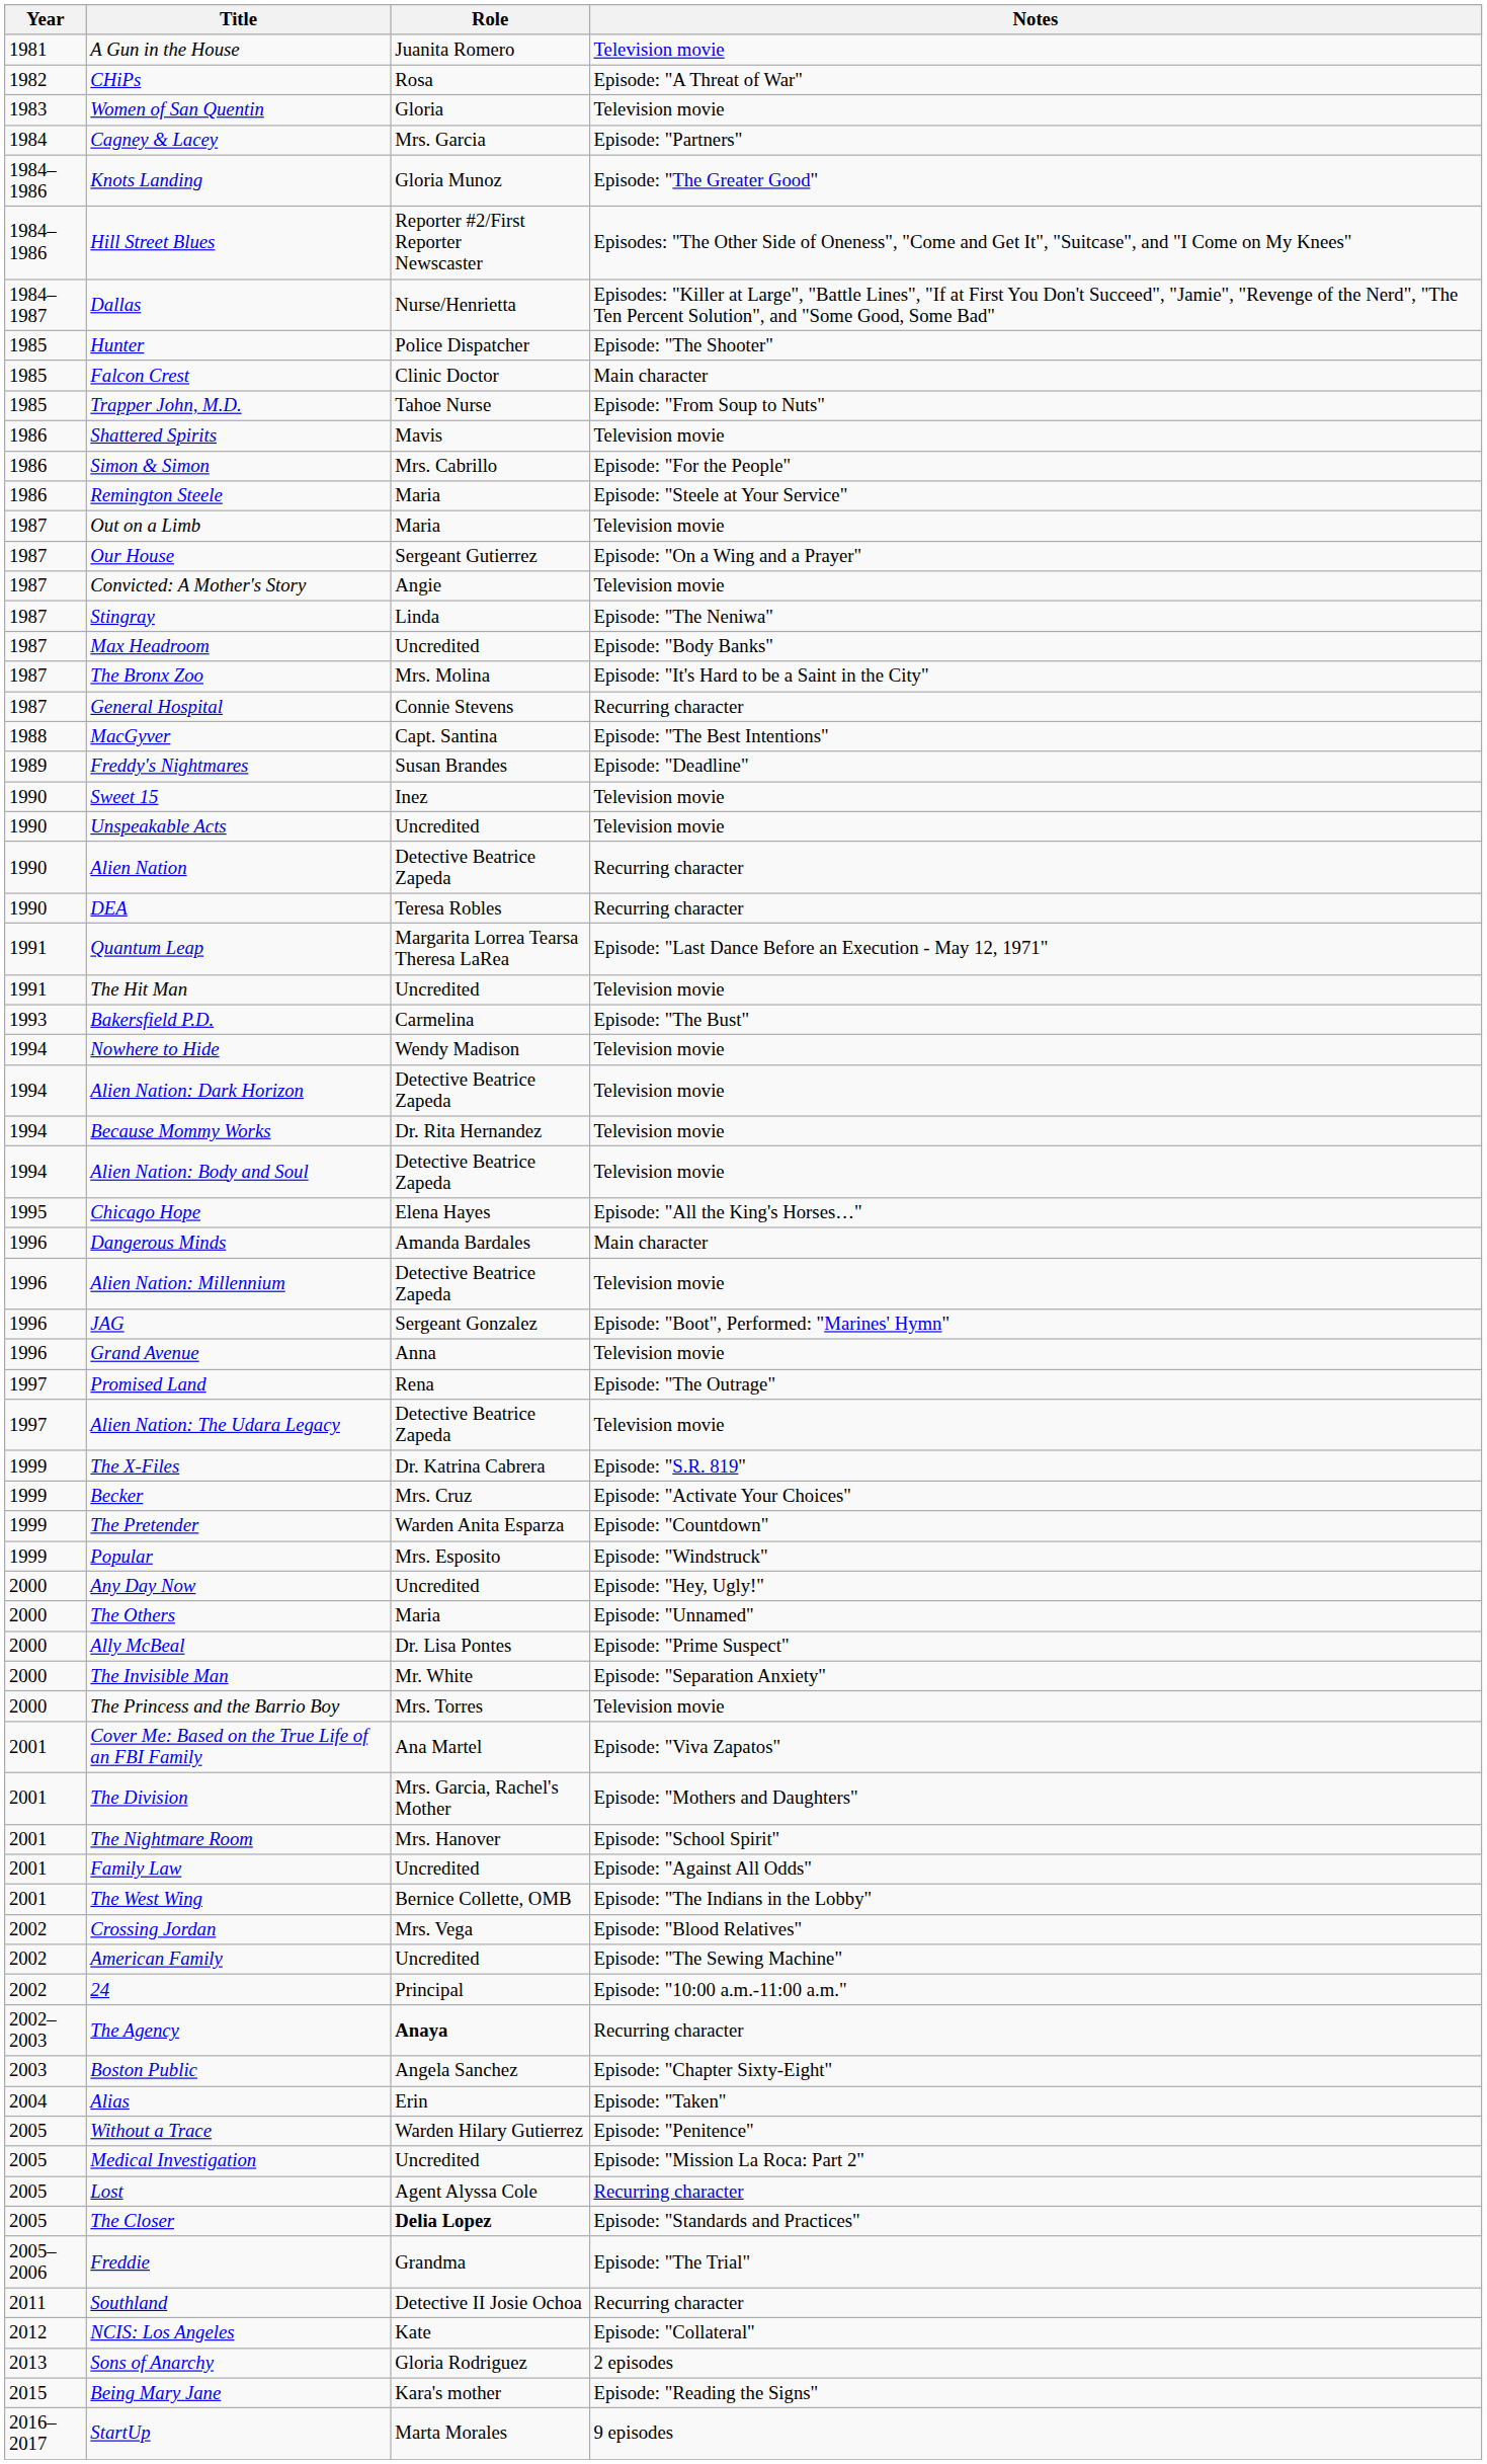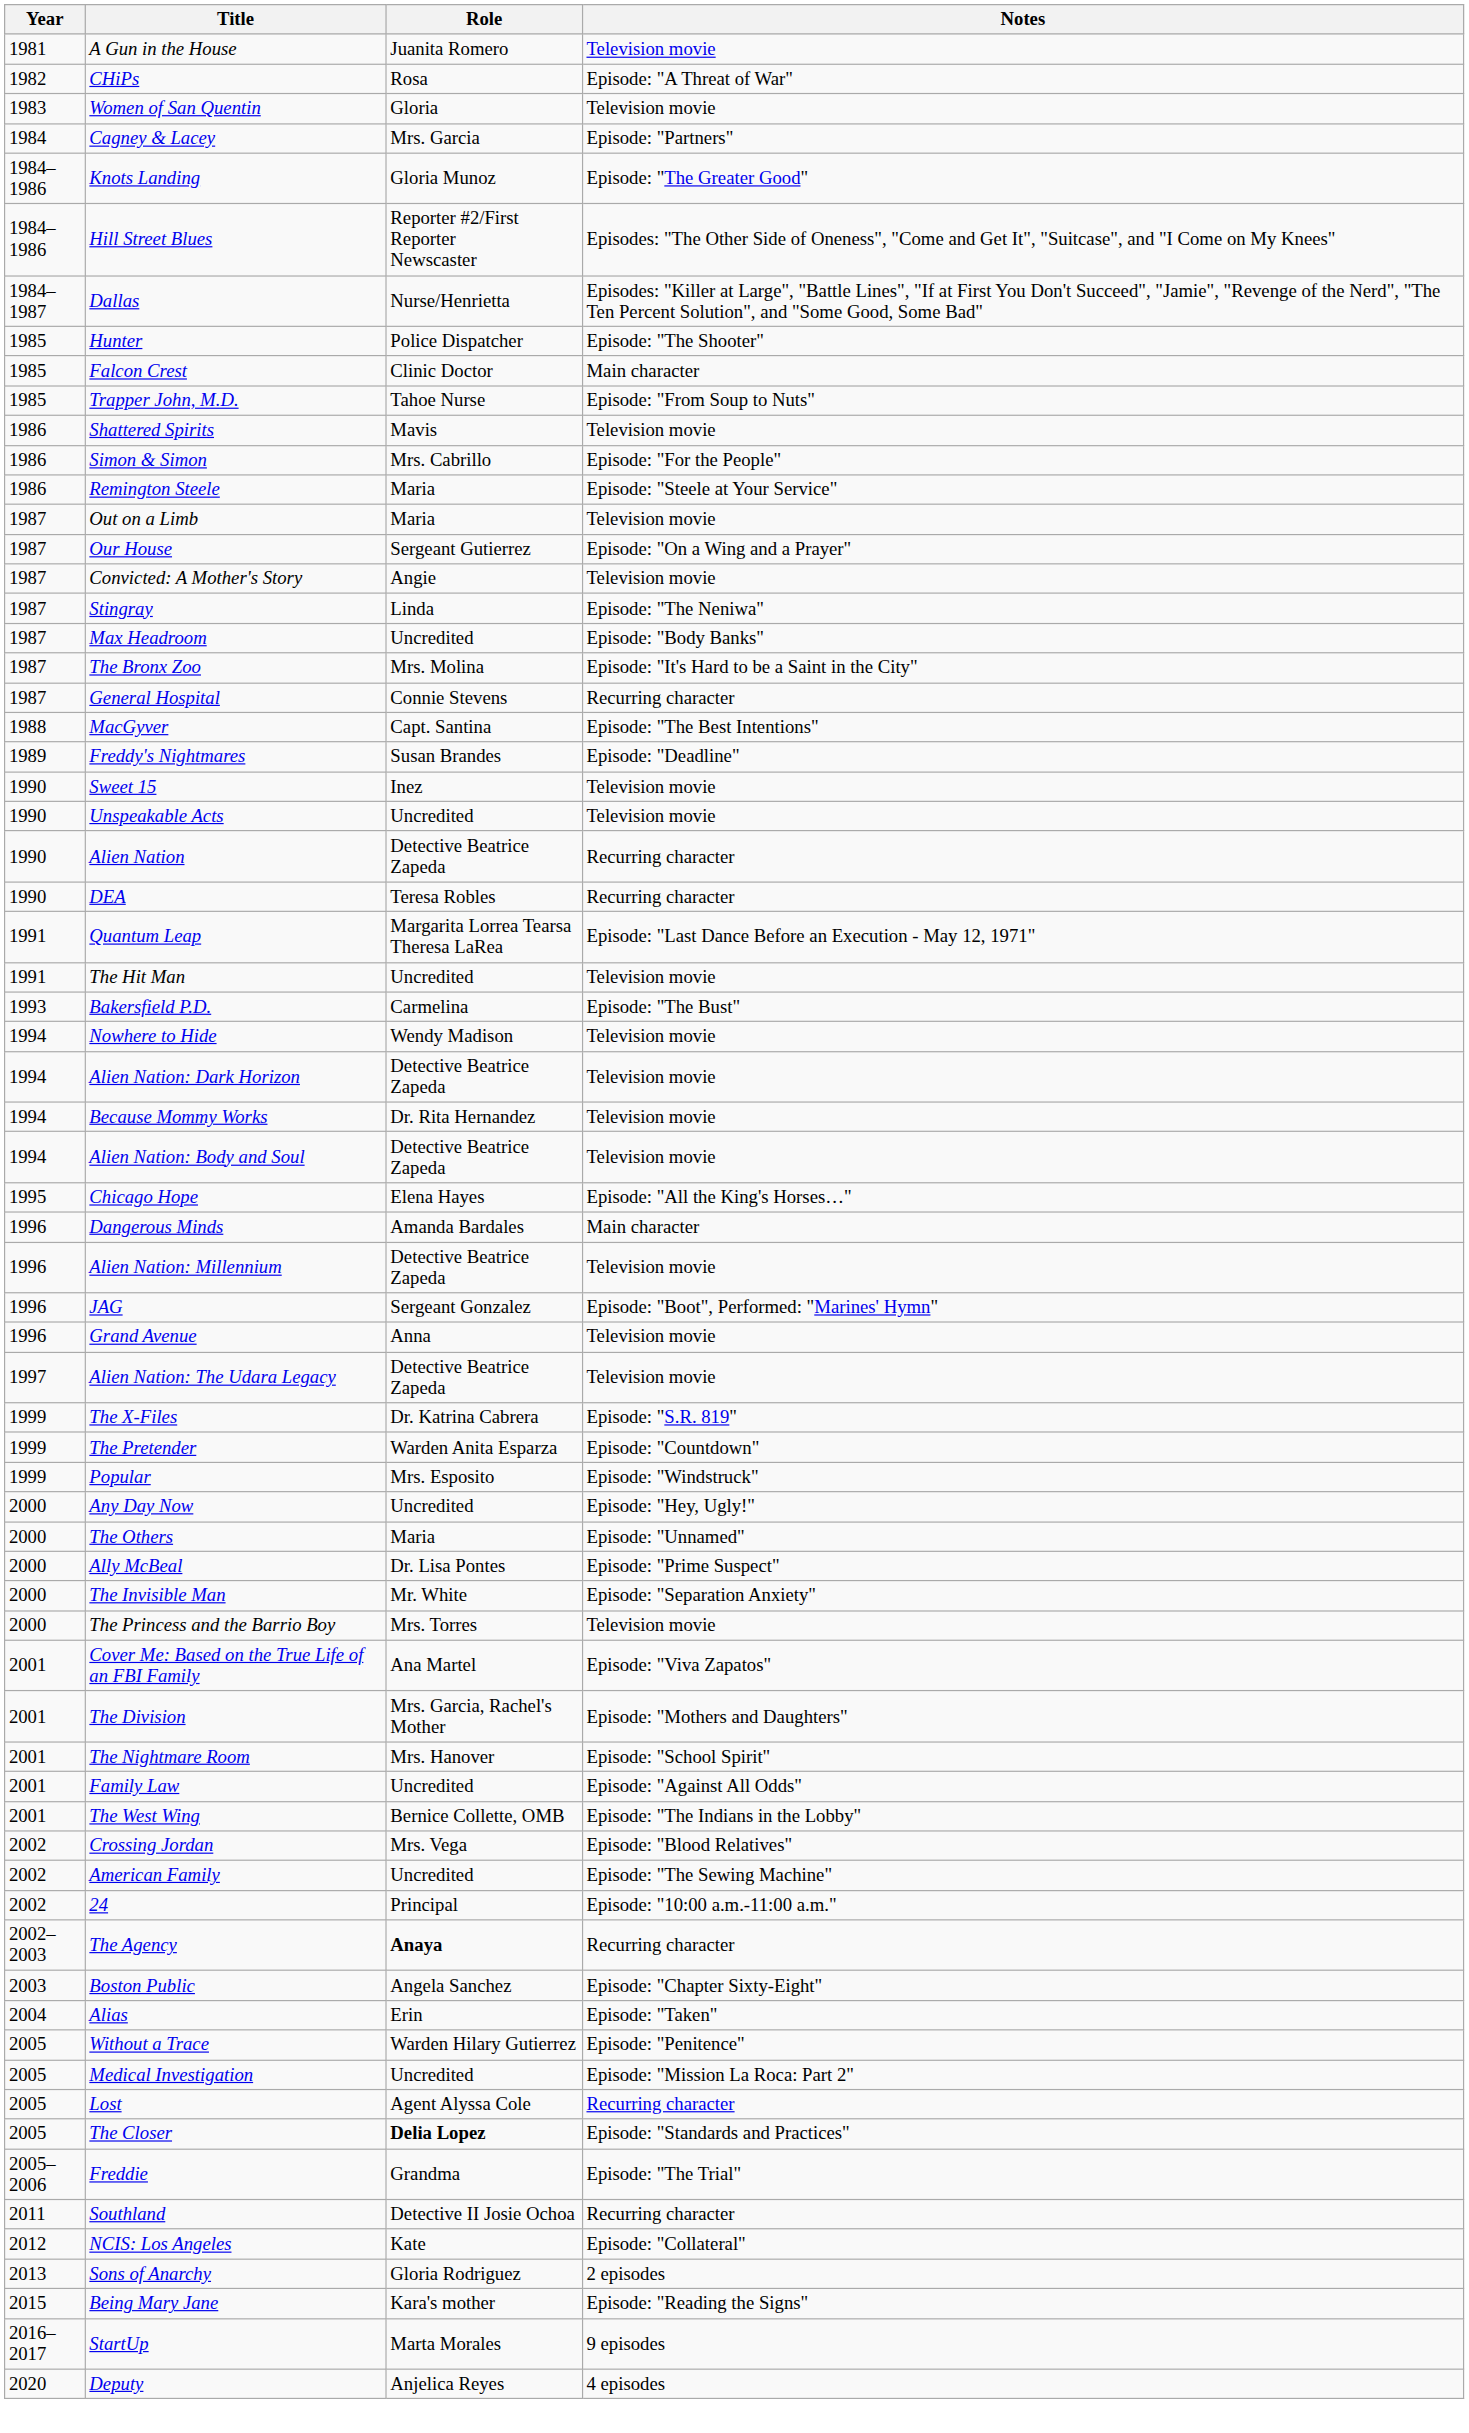- row: 1997 | Promised Land | Rena | Episode: "The Outrage"
- row: 1999 | Becker | Mrs. Cruz | Episode: "Activate Your Choices"
+ row: 2020 | Deputy | Anjelica Reyes | 4 episodes
